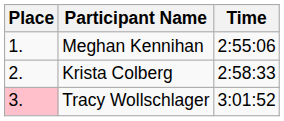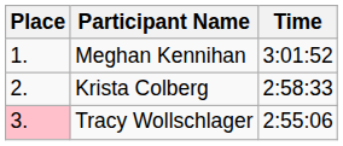Meghan Kennihan | Time: 2:55:06 -> 3:01:52
Tracy Wollschlager | Time: 3:01:52 -> 2:55:06
